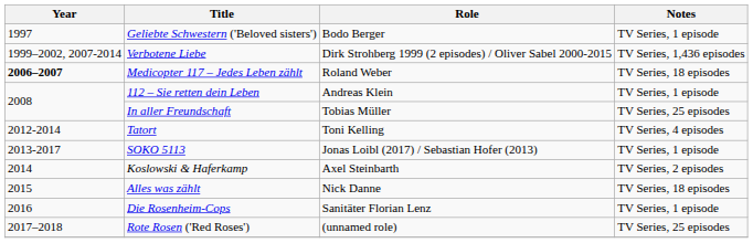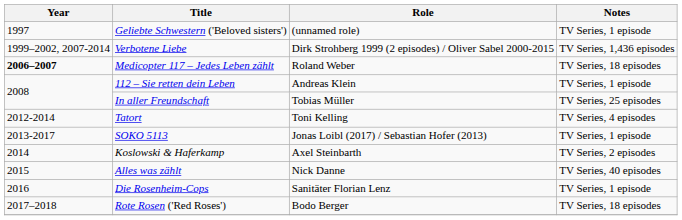Geliebte Schwestern ('Beloved sisters') | Role: Bodo Berger -> (unnamed role)
Alles was zählt | Notes: TV Series, 18 episodes -> TV Series, 40 episodes
Rote Rosen ('Red Roses') | Role: (unnamed role) -> Bodo Berger
Rote Rosen ('Red Roses') | Notes: TV Series, 25 episodes -> TV Series, 18 episodes
